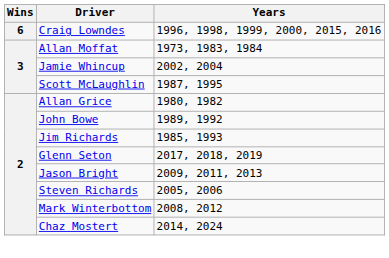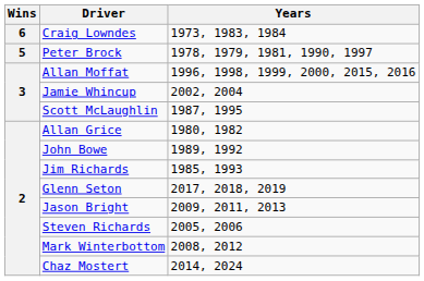Craig Lowndes | Years: 1996, 1998, 1999, 2000, 2015, 2016 -> 1973, 1983, 1984
+ row: 5 | Peter Brock | 1978, 1979, 1981, 1990, 1997
Allan Moffat | Years: 1973, 1983, 1984 -> 1996, 1998, 1999, 2000, 2015, 2016
